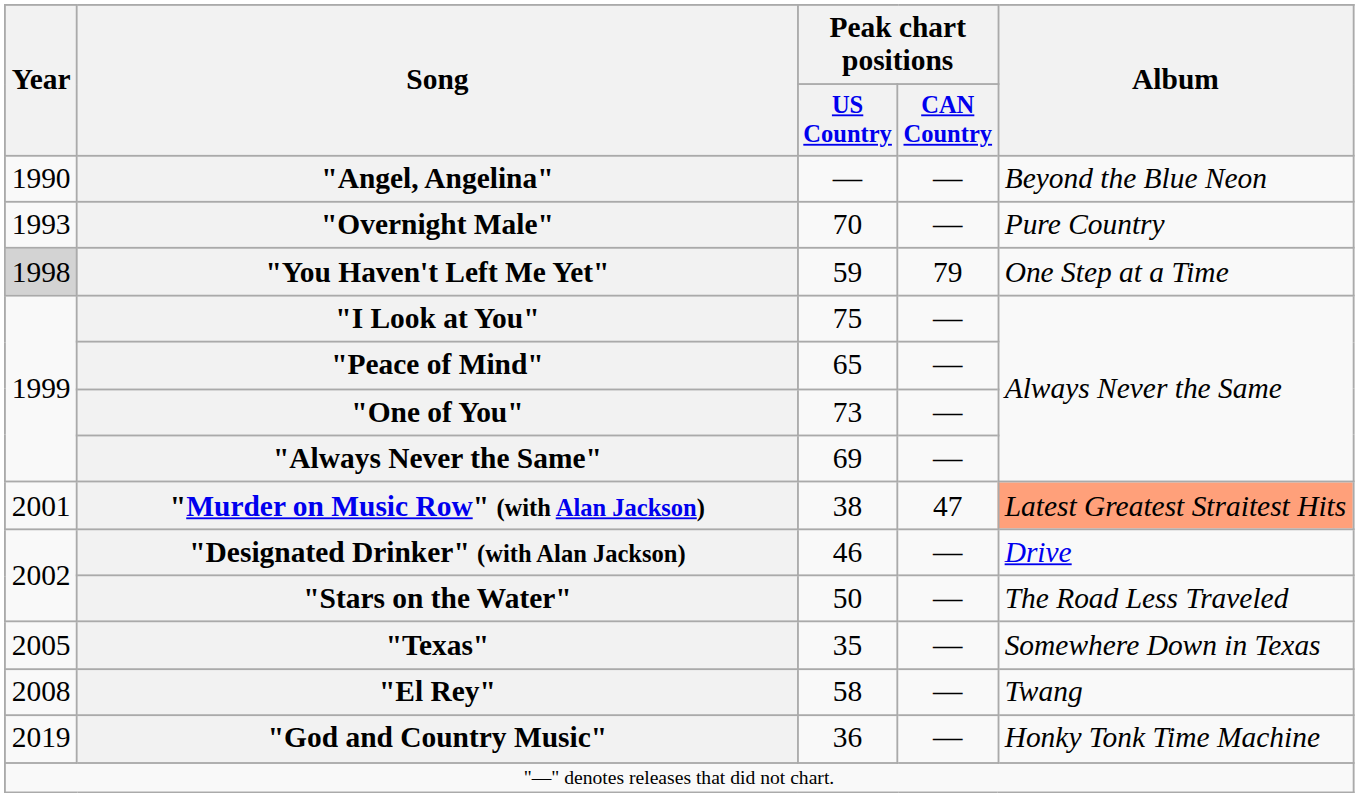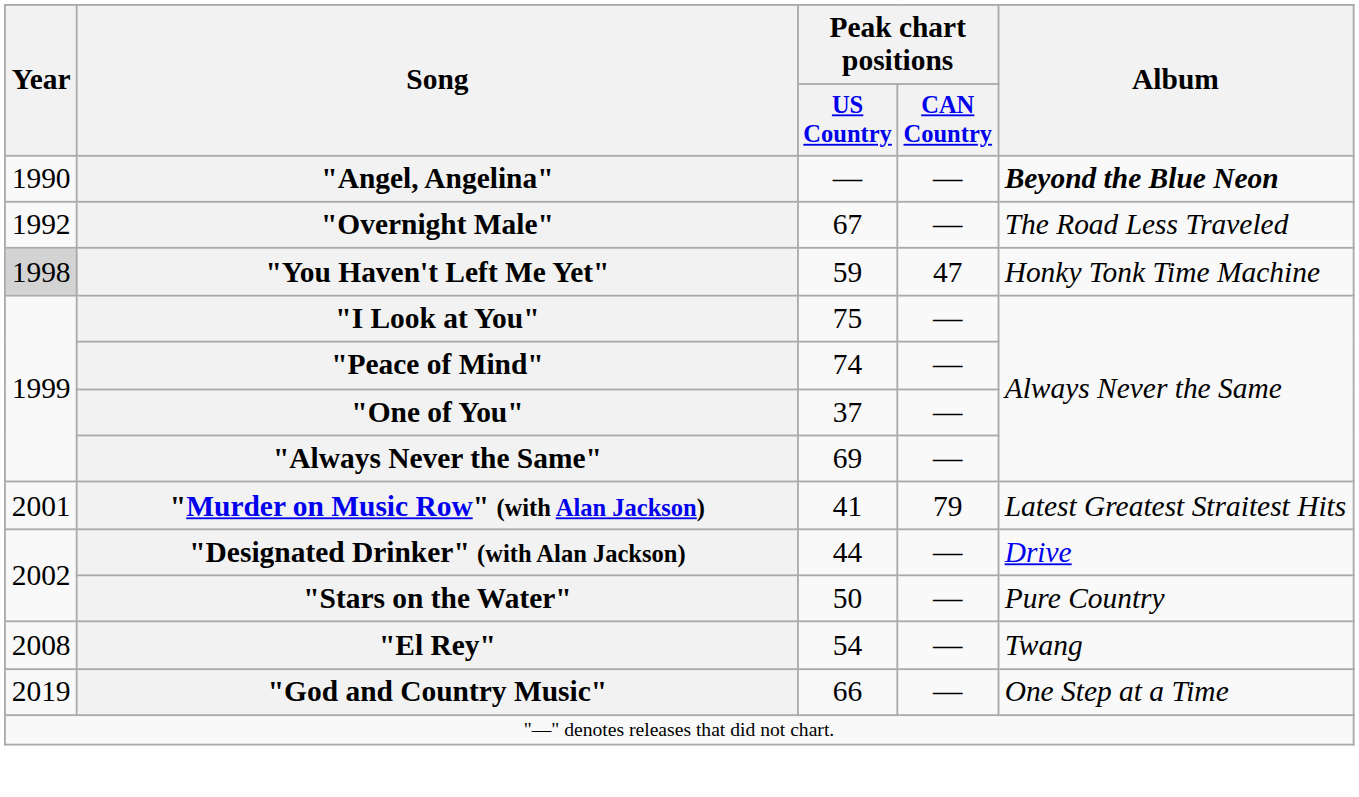"Angel, Angelina" | Album: normal -> bold
"Overnight Male" | Year: 1993 -> 1992
"Overnight Male" | Peak chart positions / US Country: 70 -> 67
"Overnight Male" | Album: Pure Country -> The Road Less Traveled
"You Haven't Left Me Yet" | Peak chart positions / CAN Country: 79 -> 47
"You Haven't Left Me Yet" | Album: One Step at a Time -> Honky Tonk Time Machine
"Peace of Mind" | Peak chart positions / US Country: 65 -> 74
"One of You" | Peak chart positions / US Country: 73 -> 37
"Murder on Music Row" (with Alan Jackson) | Peak chart positions / US Country: 38 -> 41
"Murder on Music Row" (with Alan Jackson) | Peak chart positions / CAN Country: 47 -> 79
"Murder on Music Row" (with Alan Jackson) | Album: lightsalmon background -> no background
"Designated Drinker" (with Alan Jackson) | Peak chart positions / US Country: 46 -> 44
"Stars on the Water" | Album: The Road Less Traveled -> Pure Country
- row: 2005 | "Texas" | 35 | — | Somewhere Down in Texas
"El Rey" | Peak chart positions / US Country: 58 -> 54
"God and Country Music" | Peak chart positions / US Country: 36 -> 66
"God and Country Music" | Album: Honky Tonk Time Machine -> One Step at a Time
